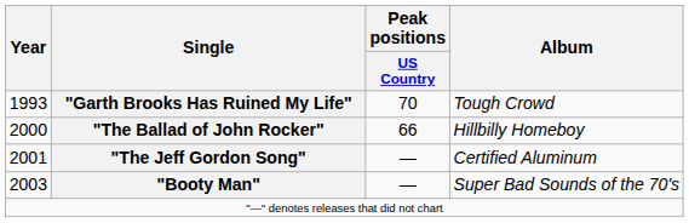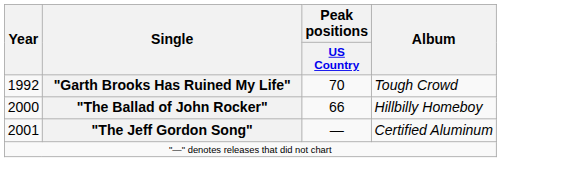"Garth Brooks Has Ruined My Life" | Year: 1993 -> 1992
- row: 2003 | "Booty Man" | — | Super Bad Sounds of the 70's
